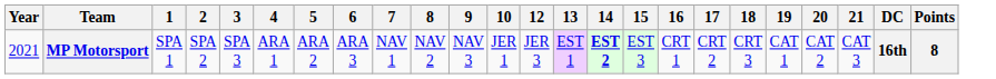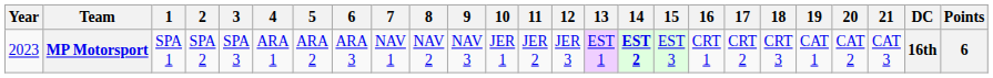+ column: 11 | JER 2
MP Motorsport | Year: 2021 -> 2023
MP Motorsport | Points: 8 -> 6
